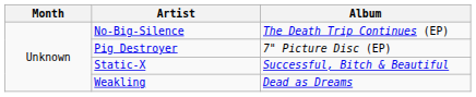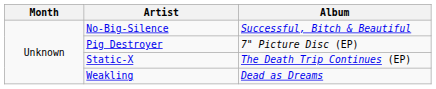No-Big-Silence | Album: The Death Trip Continues (EP) -> Successful, Bitch & Beautiful
Static-X | Album: Successful, Bitch & Beautiful -> The Death Trip Continues (EP)
